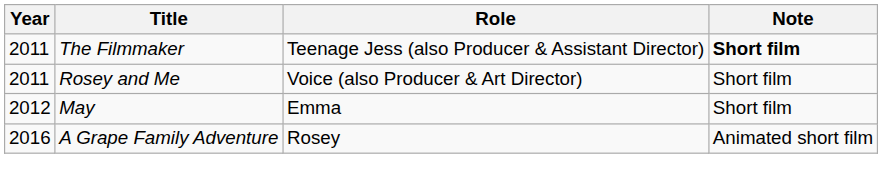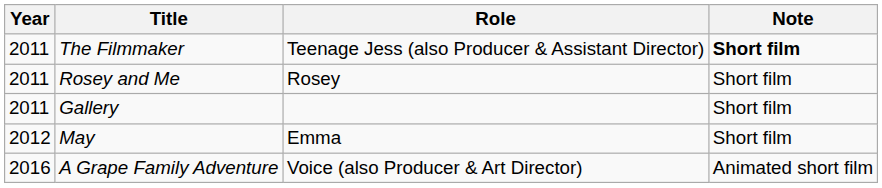Rosey and Me | Role: Voice (also Producer & Art Director) -> Rosey
+ row: 2011 | Gallery | Short film
A Grape Family Adventure | Role: Rosey -> Voice (also Producer & Art Director)
